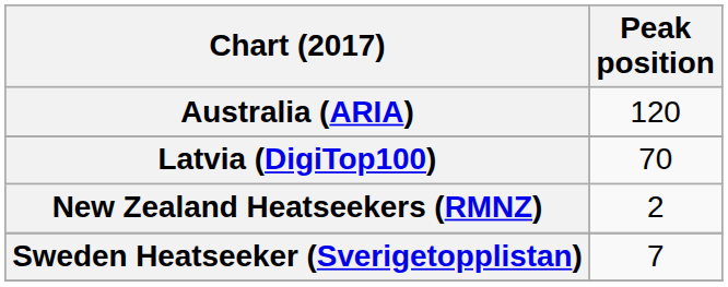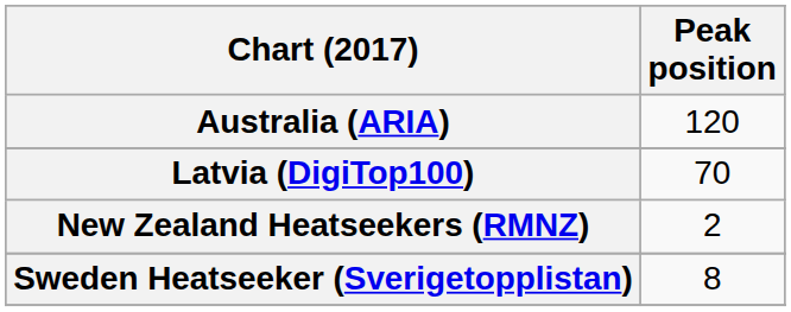Sweden Heatseeker (Sverigetopplistan) | Peak position: 7 -> 8
